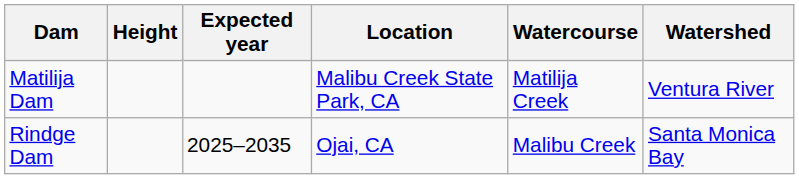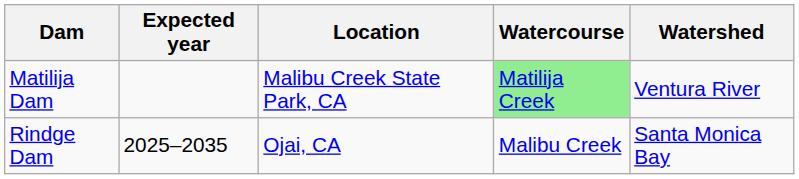- column: Height
Matilija Dam | Watercourse: no background -> lightgreen background
